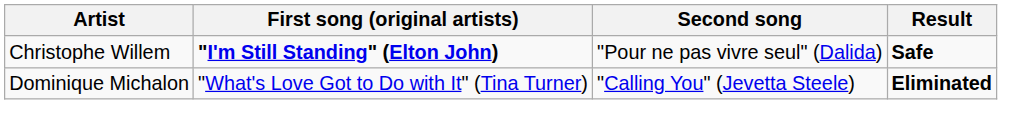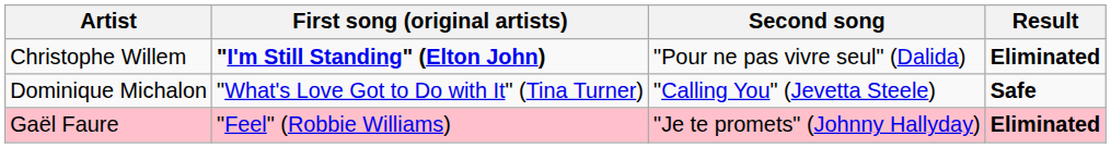Christophe Willem | Result: Safe -> Eliminated
Dominique Michalon | Result: Eliminated -> Safe
+ row: Gaël Faure | "Feel" (Robbie Williams) | "Je te promets" (Johnny Hallyday) | Eliminated
